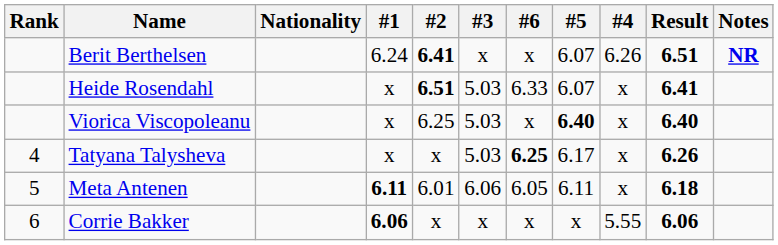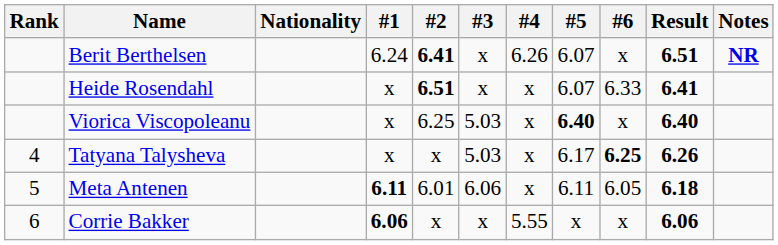columns swapped: #4 <-> #6
Heide Rosendahl | #3: 5.03 -> x
